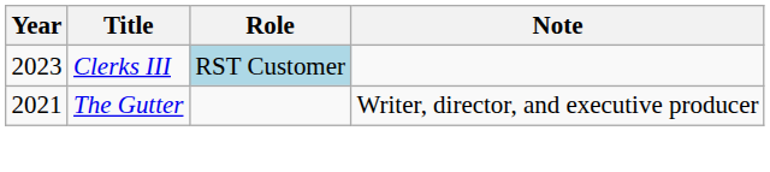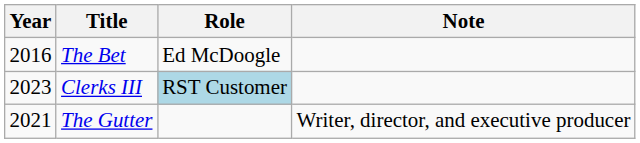+ row: 2016 | The Bet | Ed McDoogle
